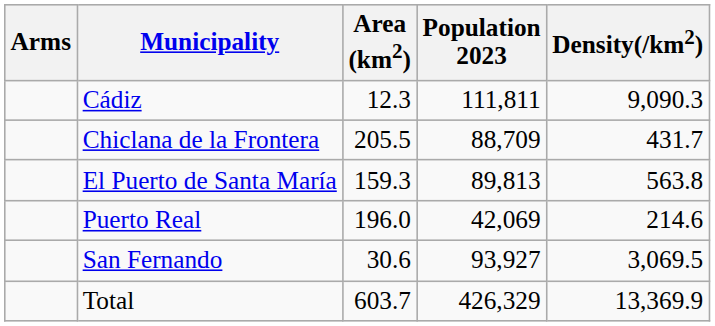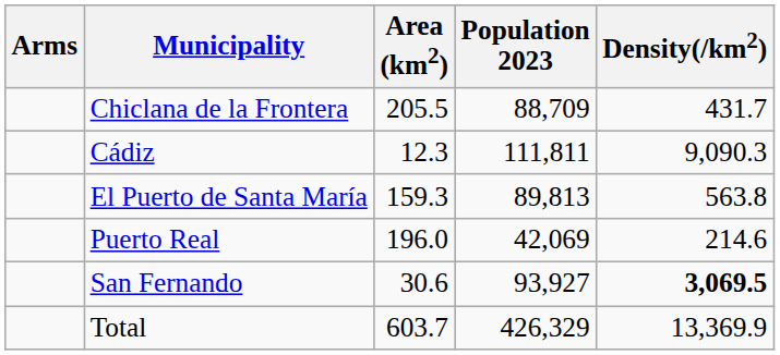rows swapped: Cádiz <-> Chiclana de la Frontera
San Fernando | Density(/km2): normal -> bold
